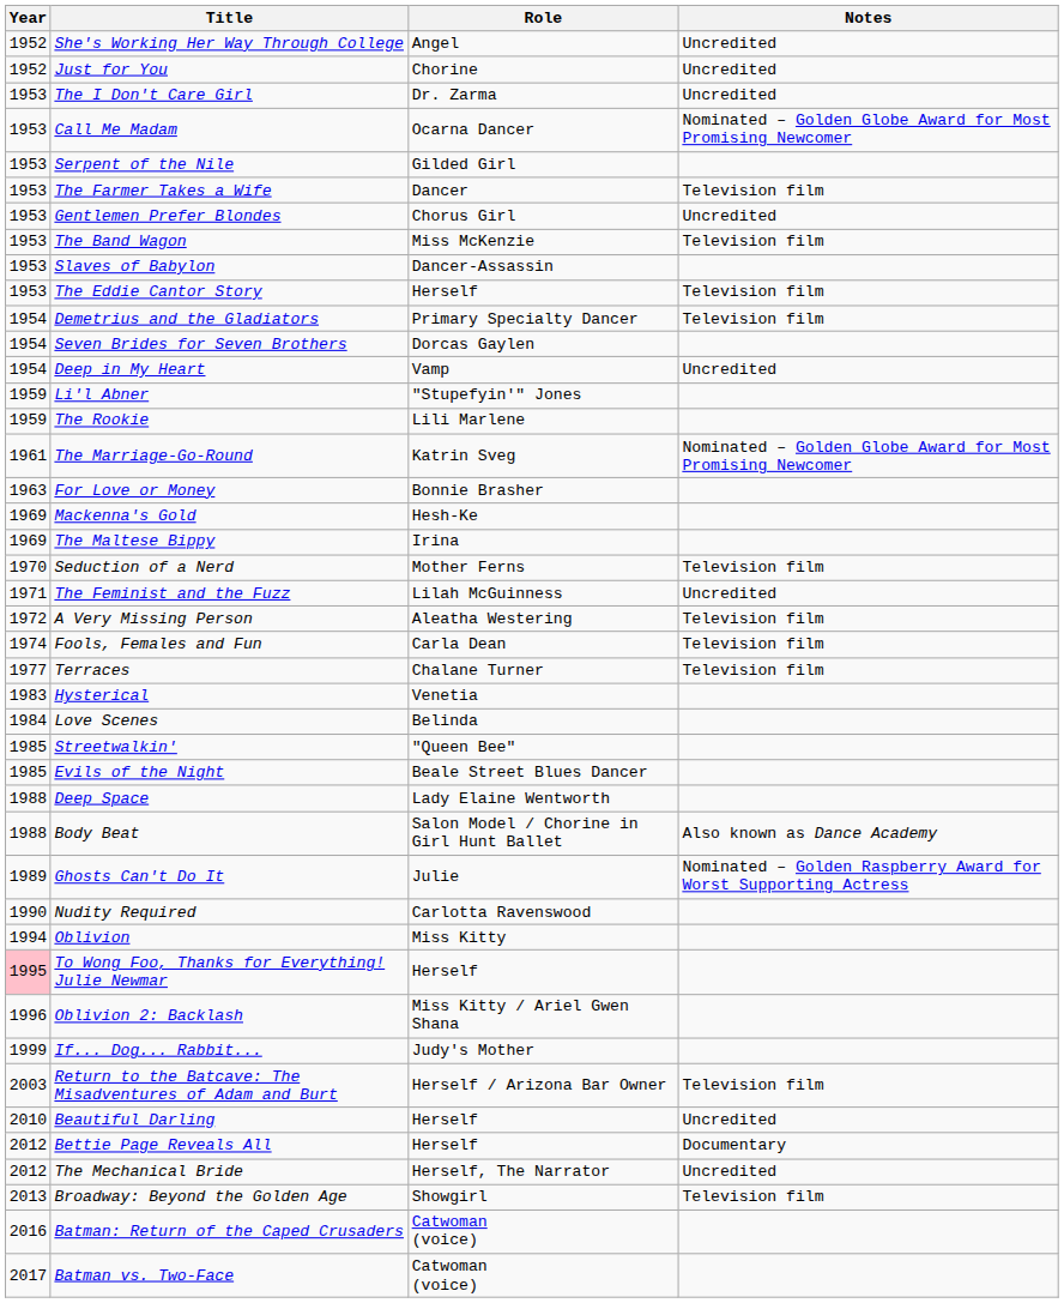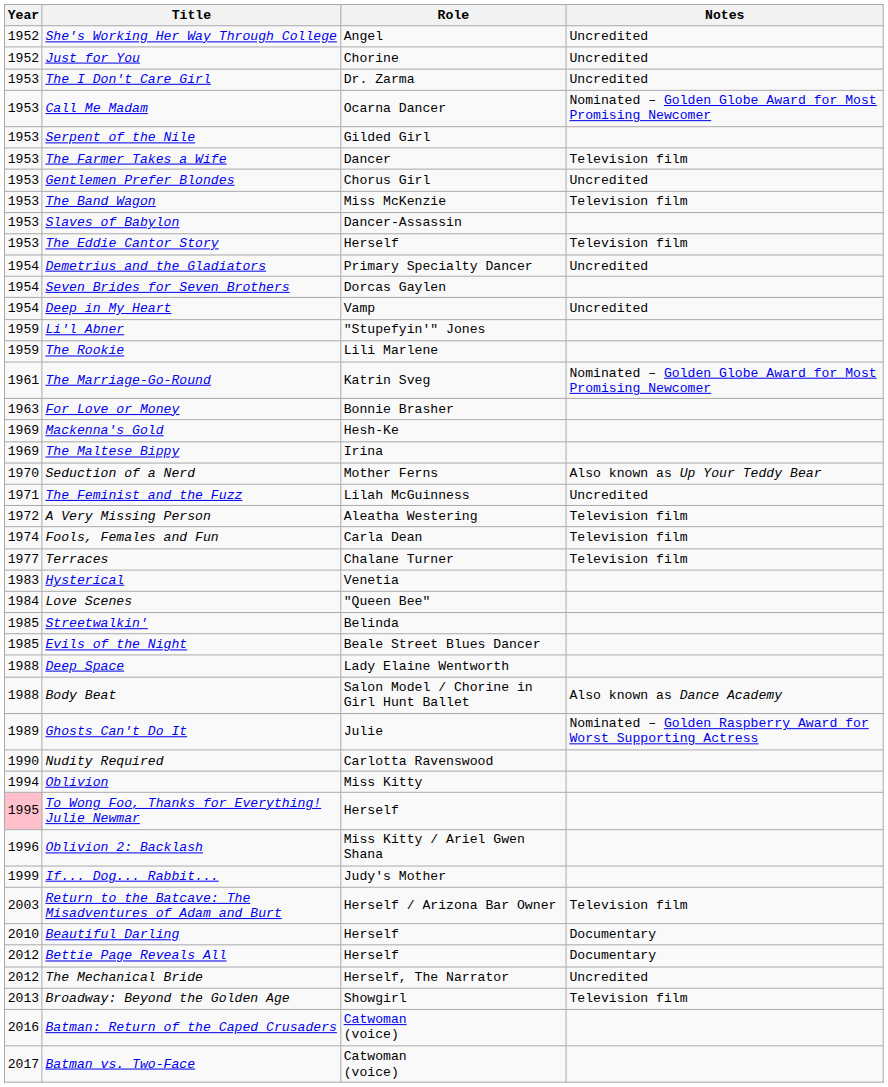Demetrius and the Gladiators | Notes: Television film -> Uncredited
Seduction of a Nerd | Notes: Television film -> Also known as Up Your Teddy Bear
Love Scenes | Role: Belinda -> "Queen Bee"
Streetwalkin' | Role: "Queen Bee" -> Belinda
Beautiful Darling | Notes: Uncredited -> Documentary
